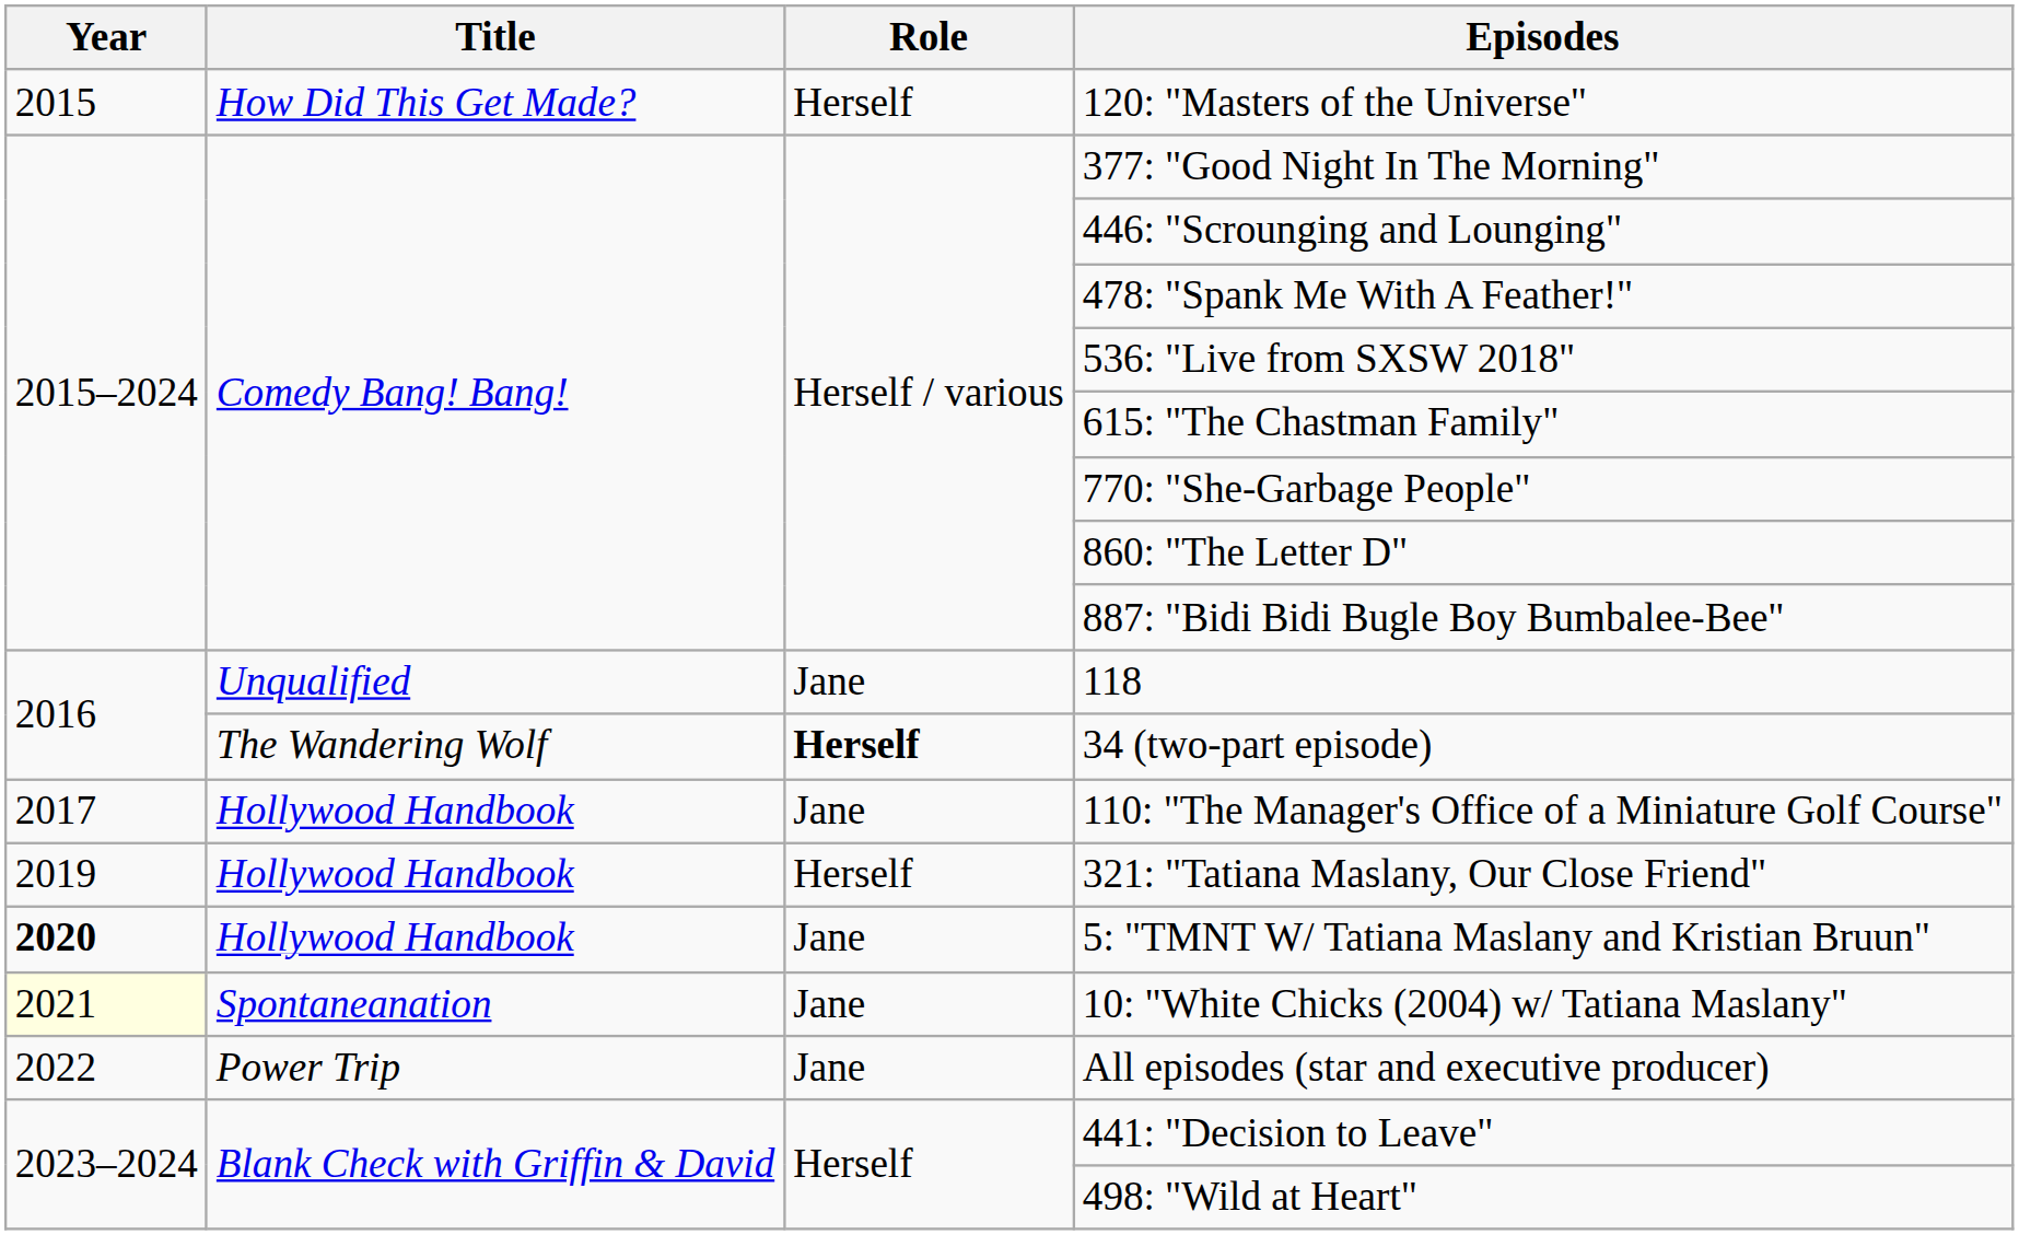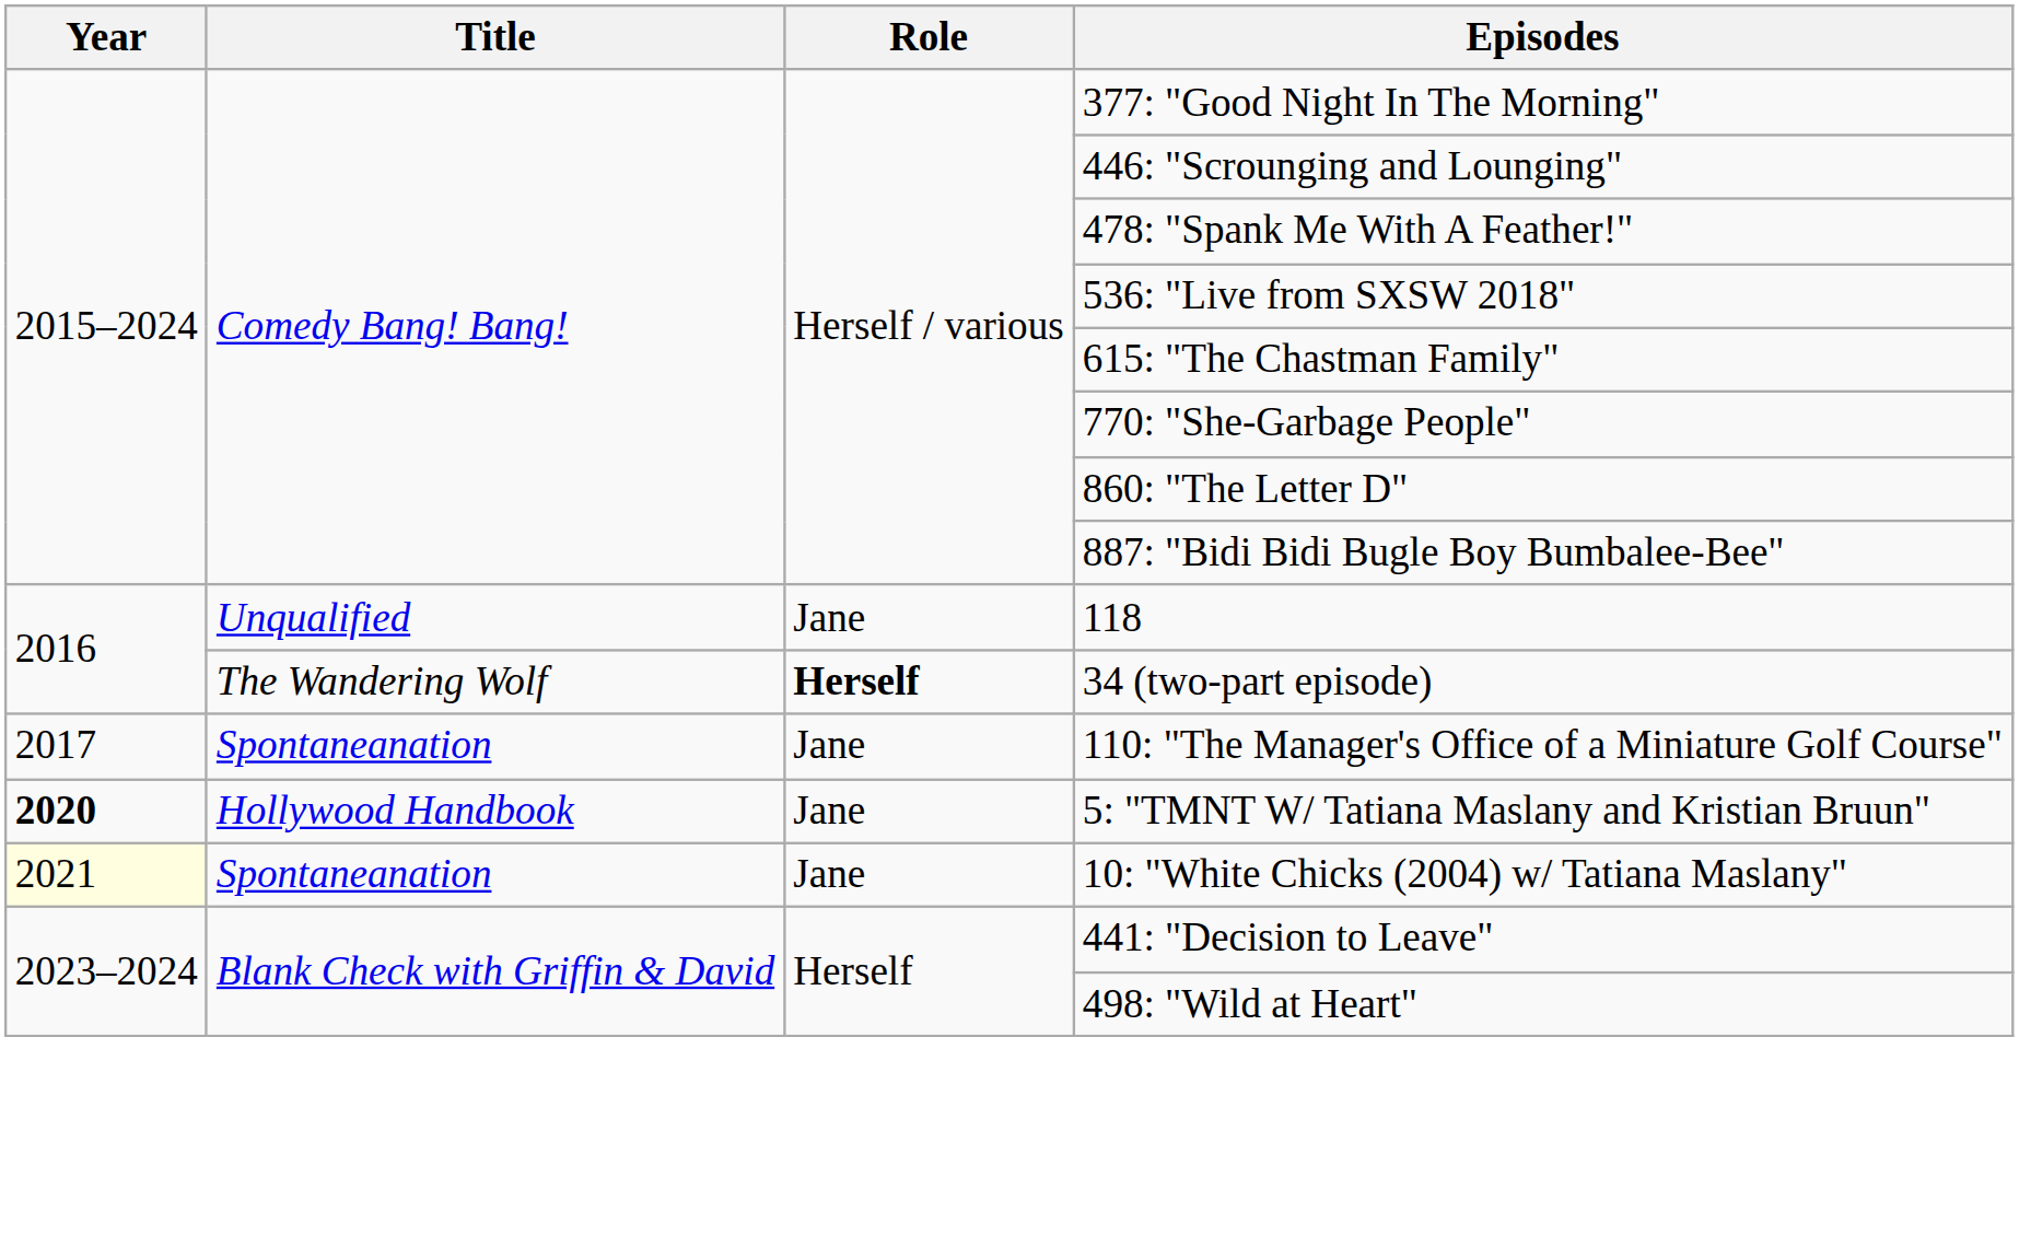- row: 2015 | How Did This Get Made? | Herself | 120: "Masters of the Universe"
110: "The Manager's Office of a Miniature Golf Course" | Title: Hollywood Handbook -> Spontaneanation
- row: 2019 | Hollywood Handbook | Herself | 321: "Tatiana Maslany, Our Close Friend"
- row: 2022 | Power Trip | Jane | All episodes (star and executive producer)
